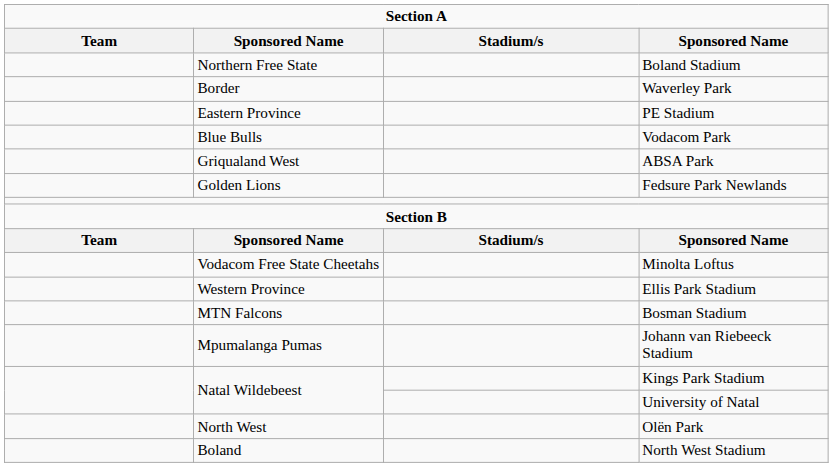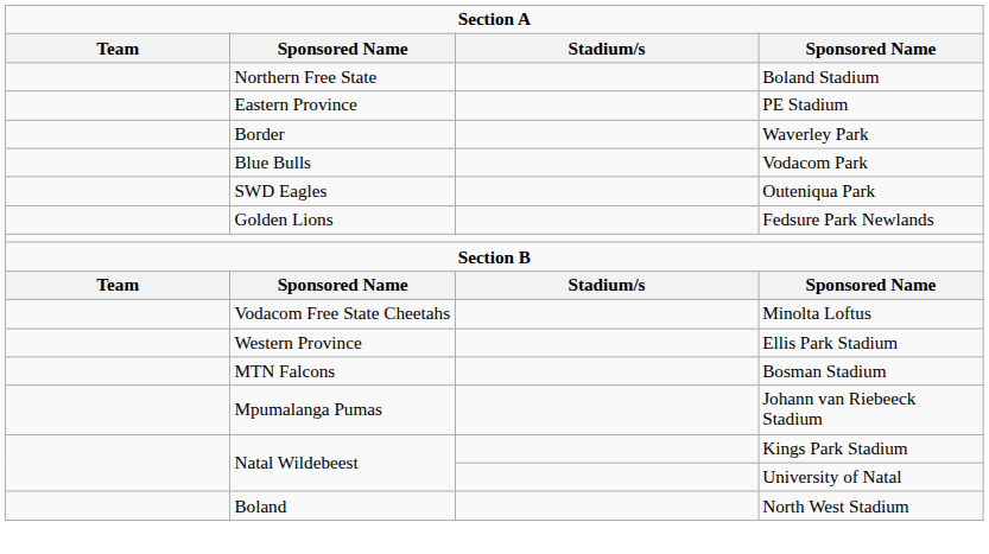rows swapped: Waverley Park <-> PE Stadium
- row: Griqualand West | ABSA Park
+ row: SWD Eagles | Outeniqua Park
- row: North West | Olën Park
